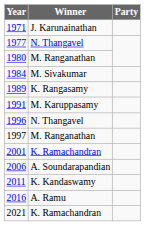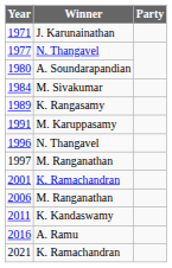1980 | Winner: M. Ranganathan -> A. Soundarapandian
2006 | Winner: A. Soundarapandian -> M. Ranganathan
